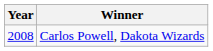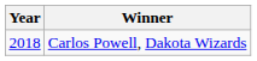Carlos Powell, Dakota Wizards | Year: 2008 -> 2018
